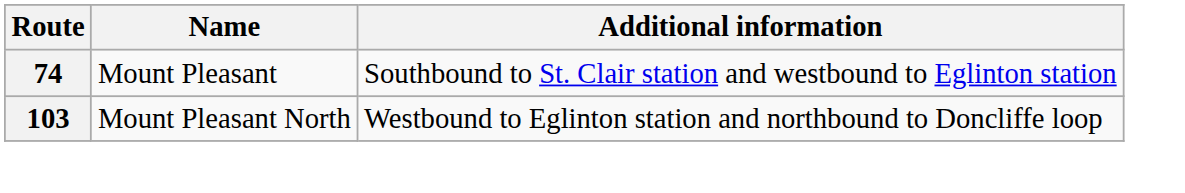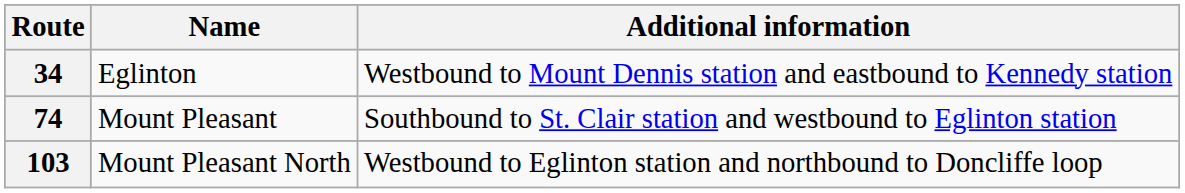+ row: 34 | Eglinton | Westbound to Mount Dennis station and eastbound to Kennedy station
